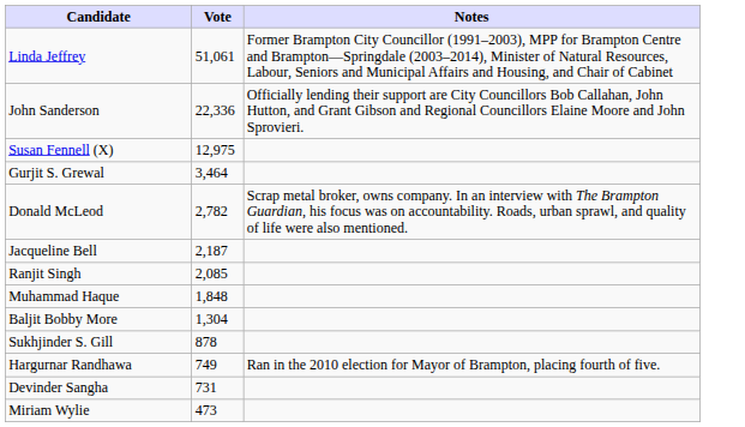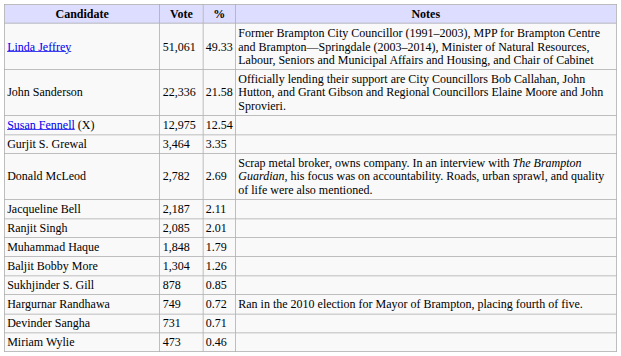+ column: % | 49.33 | 21.58 | 12.54 | 3.35 | 2.69 | 2.11 | 2.01 | 1.79 | 1.26 | 0.85 | 0.72 | 0.71 | 0.46
